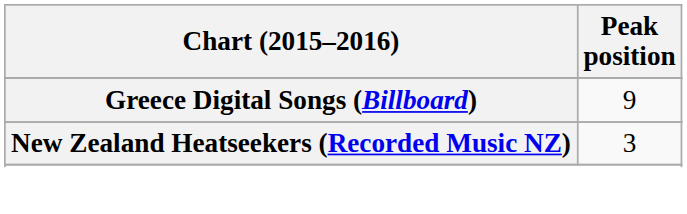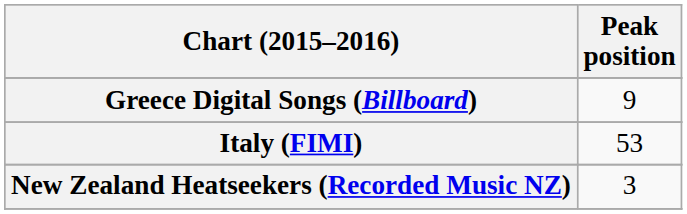+ row: Italy (FIMI) | 53
